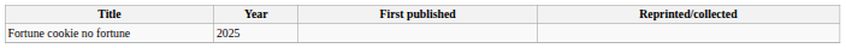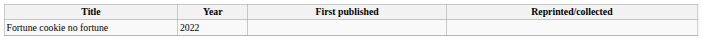Fortune cookie no fortune | Year: 2025 -> 2022
